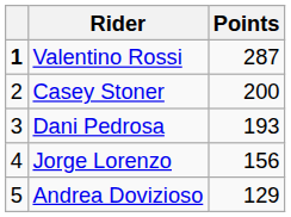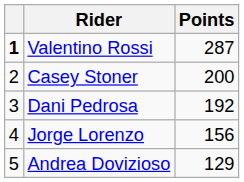Dani Pedrosa | Points: 193 -> 192
